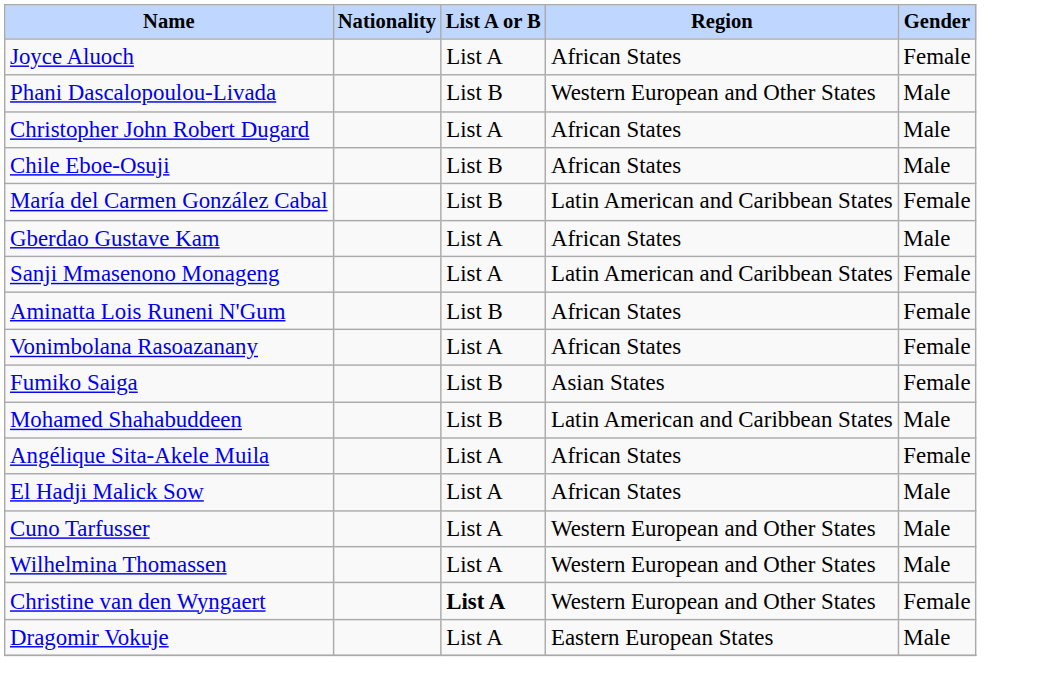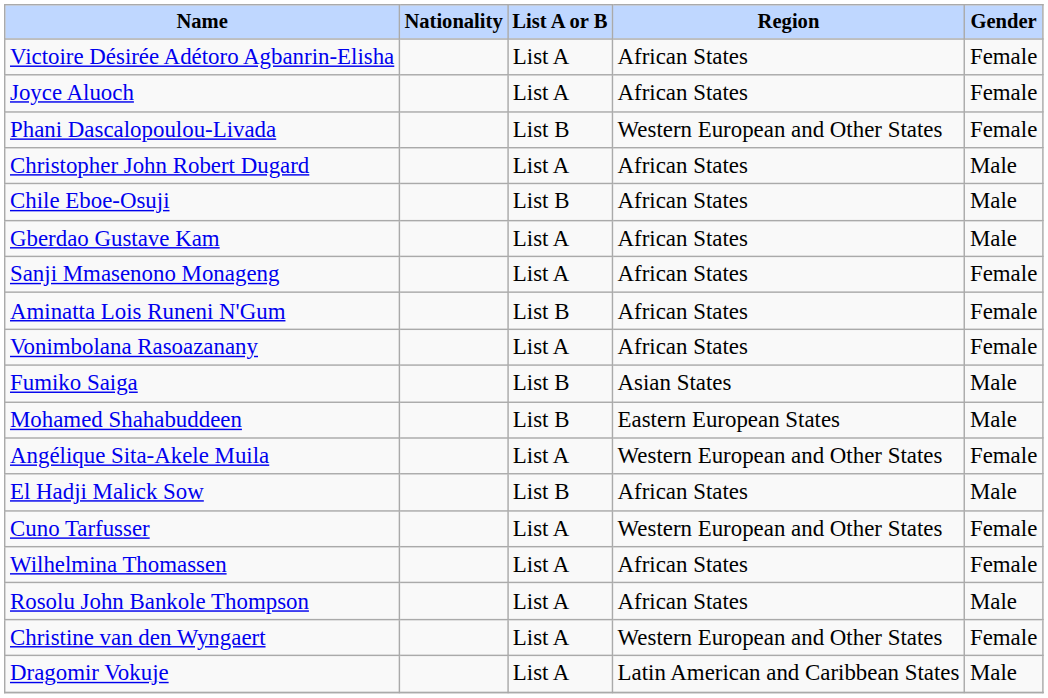+ row: Victoire Désirée Adétoro Agbanrin-Elisha | List A | African States | Female
Phani Dascalopoulou-Livada | Gender: Male -> Female
- row: María del Carmen González Cabal | List B | Latin American and Caribbean States | Female
Sanji Mmasenono Monageng | Region: Latin American and Caribbean States -> African States
Fumiko Saiga | Gender: Female -> Male
Mohamed Shahabuddeen | Region: Latin American and Caribbean States -> Eastern European States
Angélique Sita-Akele Muila | Region: African States -> Western European and Other States
El Hadji Malick Sow | List A or B: List A -> List B
Cuno Tarfusser | Gender: Male -> Female
Wilhelmina Thomassen | Region: Western European and Other States -> African States
Wilhelmina Thomassen | Gender: Male -> Female
+ row: Rosolu John Bankole Thompson | List A | African States | Male
Christine van den Wyngaert | List A or B: bold -> normal
Dragomir Vokuje | Region: Eastern European States -> Latin American and Caribbean States
